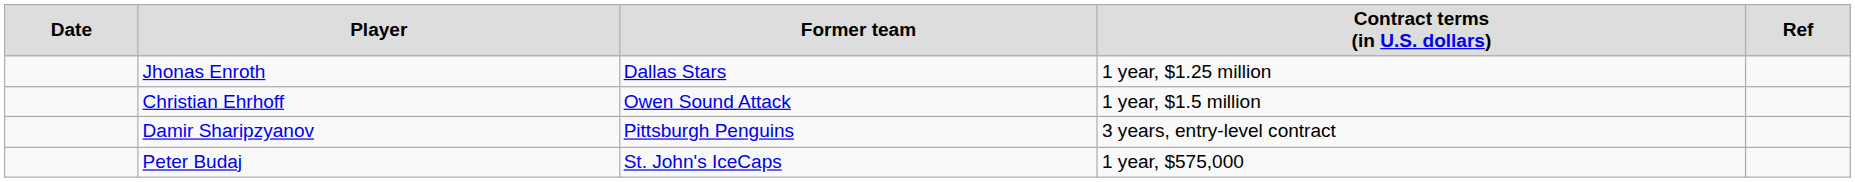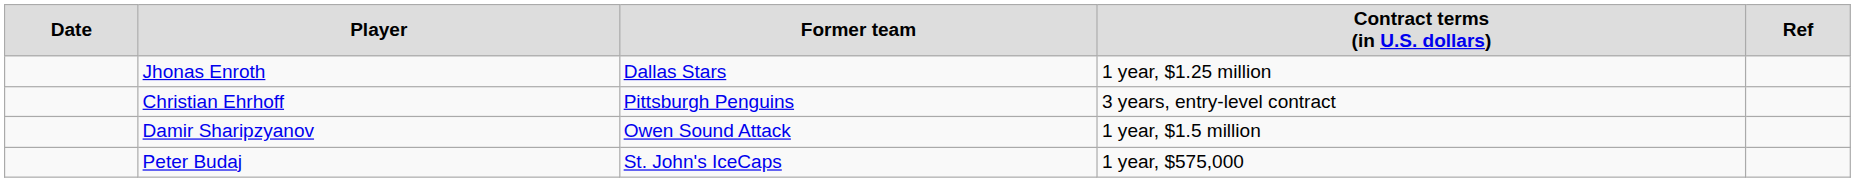Christian Ehrhoff | column 3: Owen Sound Attack -> Pittsburgh Penguins
Christian Ehrhoff | column 4: 1 year, $1.5 million -> 3 years, entry-level contract
Damir Sharipzyanov | column 3: Pittsburgh Penguins -> Owen Sound Attack
Damir Sharipzyanov | column 4: 3 years, entry-level contract -> 1 year, $1.5 million
